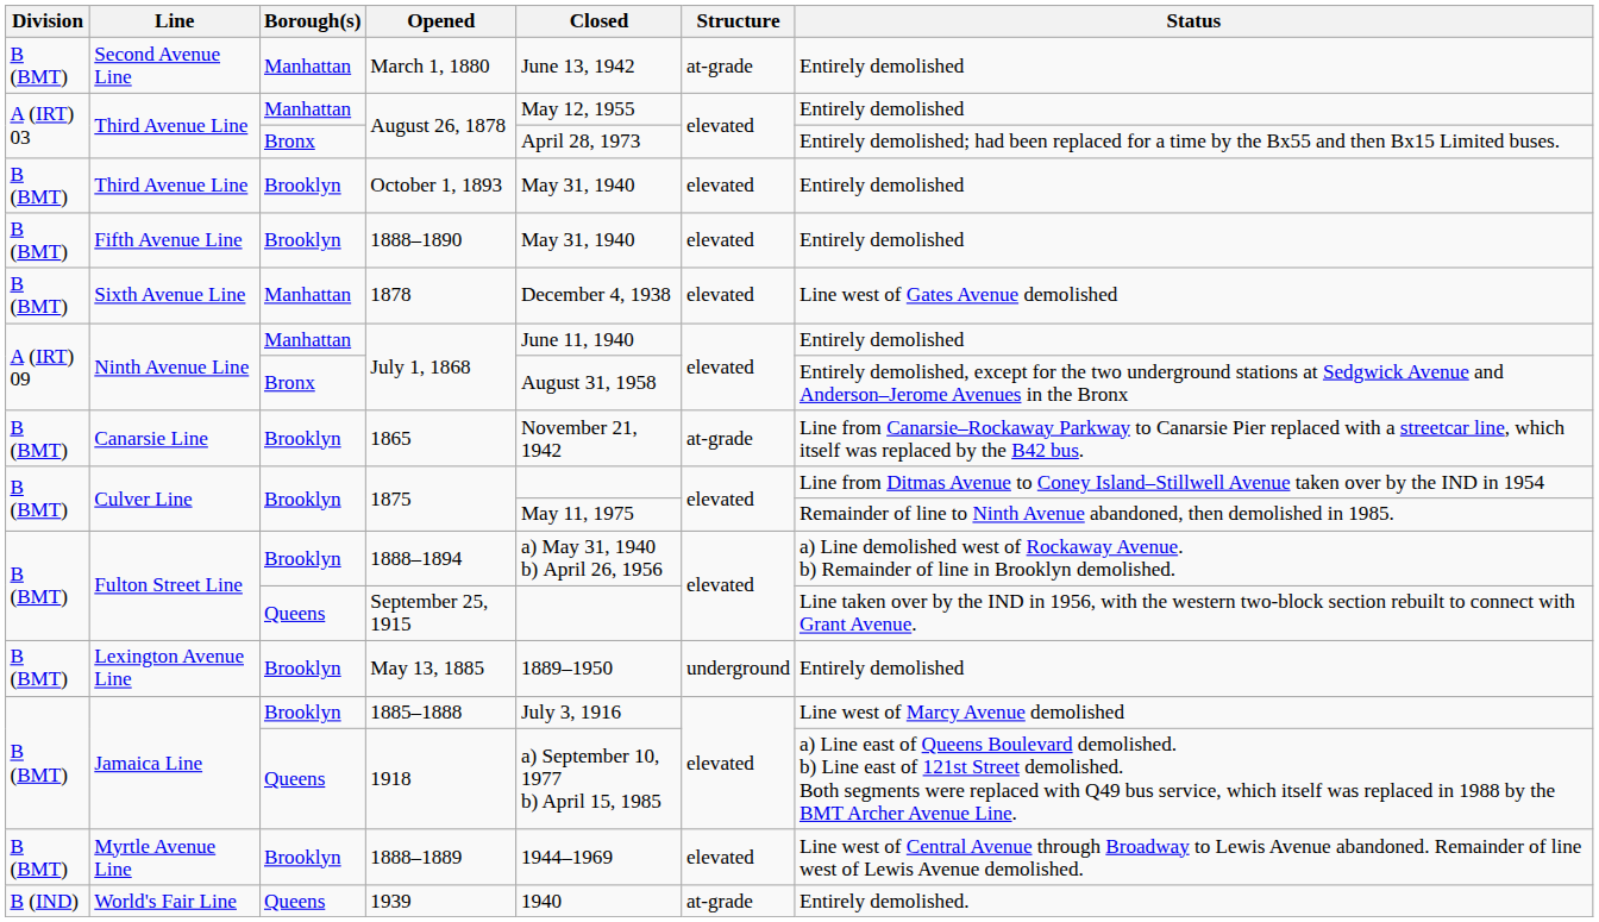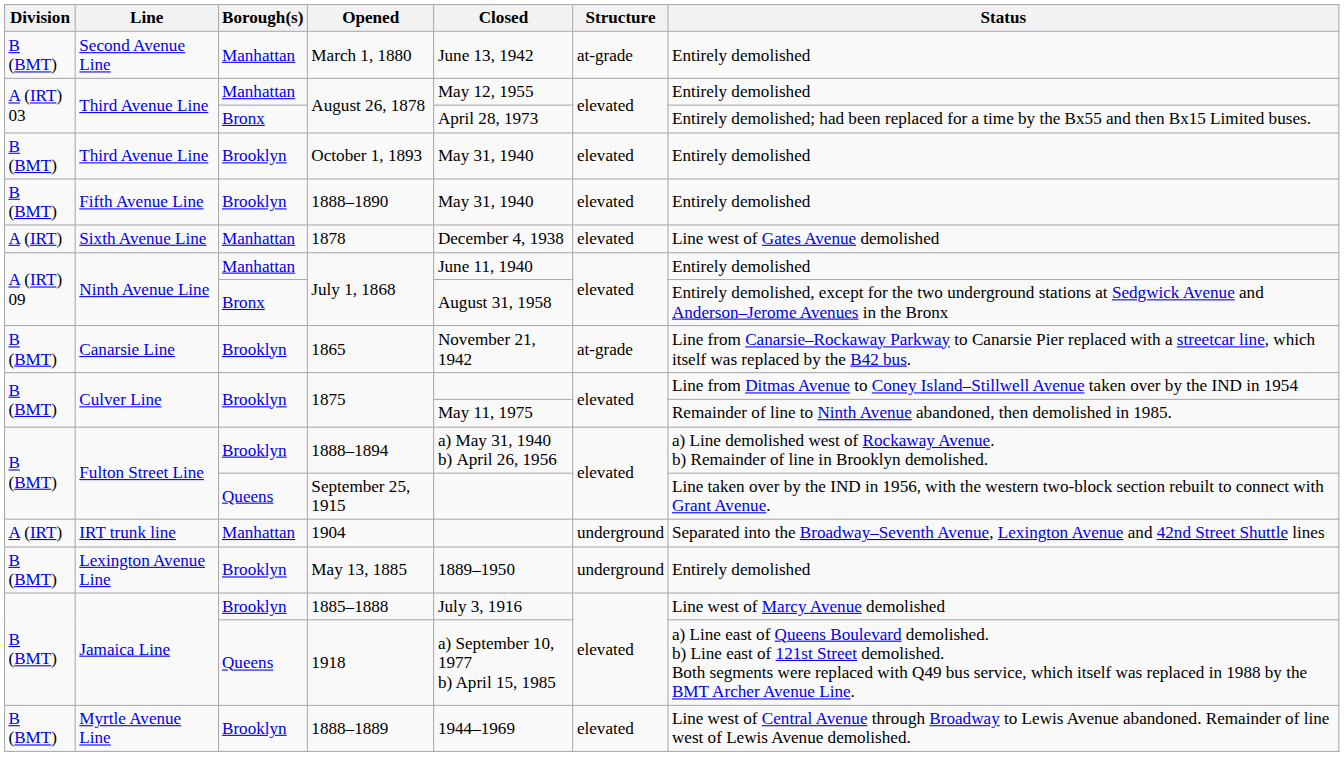1878 | Division: B (BMT) -> A (IRT)
+ row: A (IRT) | IRT trunk line | Manhattan | 1904 | underground | Separated into the Broadway–Seventh Avenue, Lexington Avenue and 42nd Street Shuttle lines
- row: B (IND) | World's Fair Line | Queens | 1939 | 1940 | at-grade | Entirely demolished.
